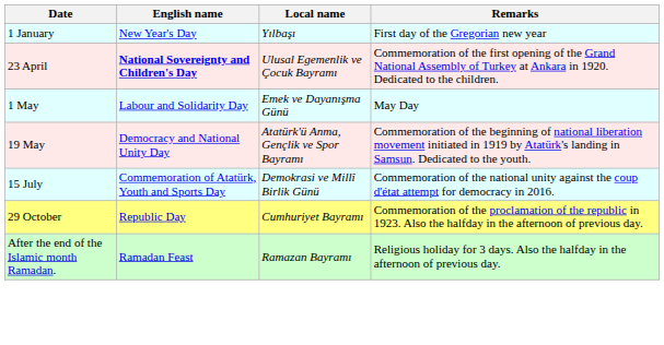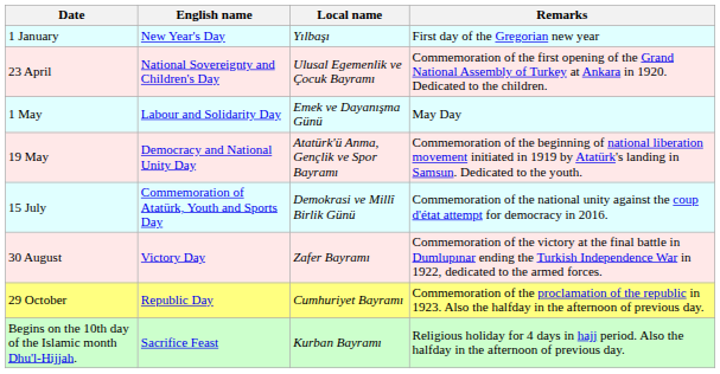23 April | English name: bold -> normal
+ row: 30 August | Victory Day | Zafer Bayramı | Commemoration of the victory at the final battle in Dumlupınar ending the Turkish Independence War in 1922, dedicated to the armed forces.
- row: After the end of the Islamic month Ramadan. | Ramadan Feast | Ramazan Bayramı | Religious holiday for 3 days. Also the halfday in the afternoon of previous day.
+ row: Begins on the 10th day of the Islamic month Dhu'l-Hijjah. | Sacrifice Feast | Kurban Bayramı | Religious holiday for 4 days in hajj period. Also the halfday in the afternoon of previous day.
